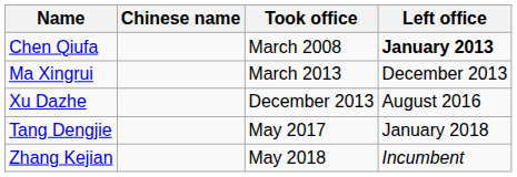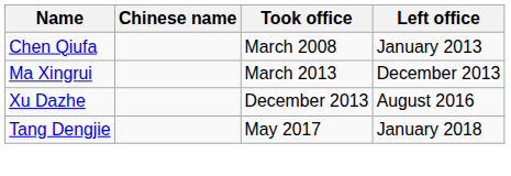Chen Qiufa | Left office: bold -> normal
- row: Zhang Kejian | May 2018 | Incumbent
